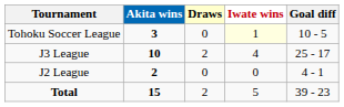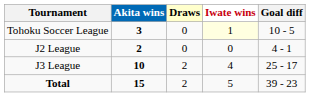rows swapped: J3 League <-> J2 League
